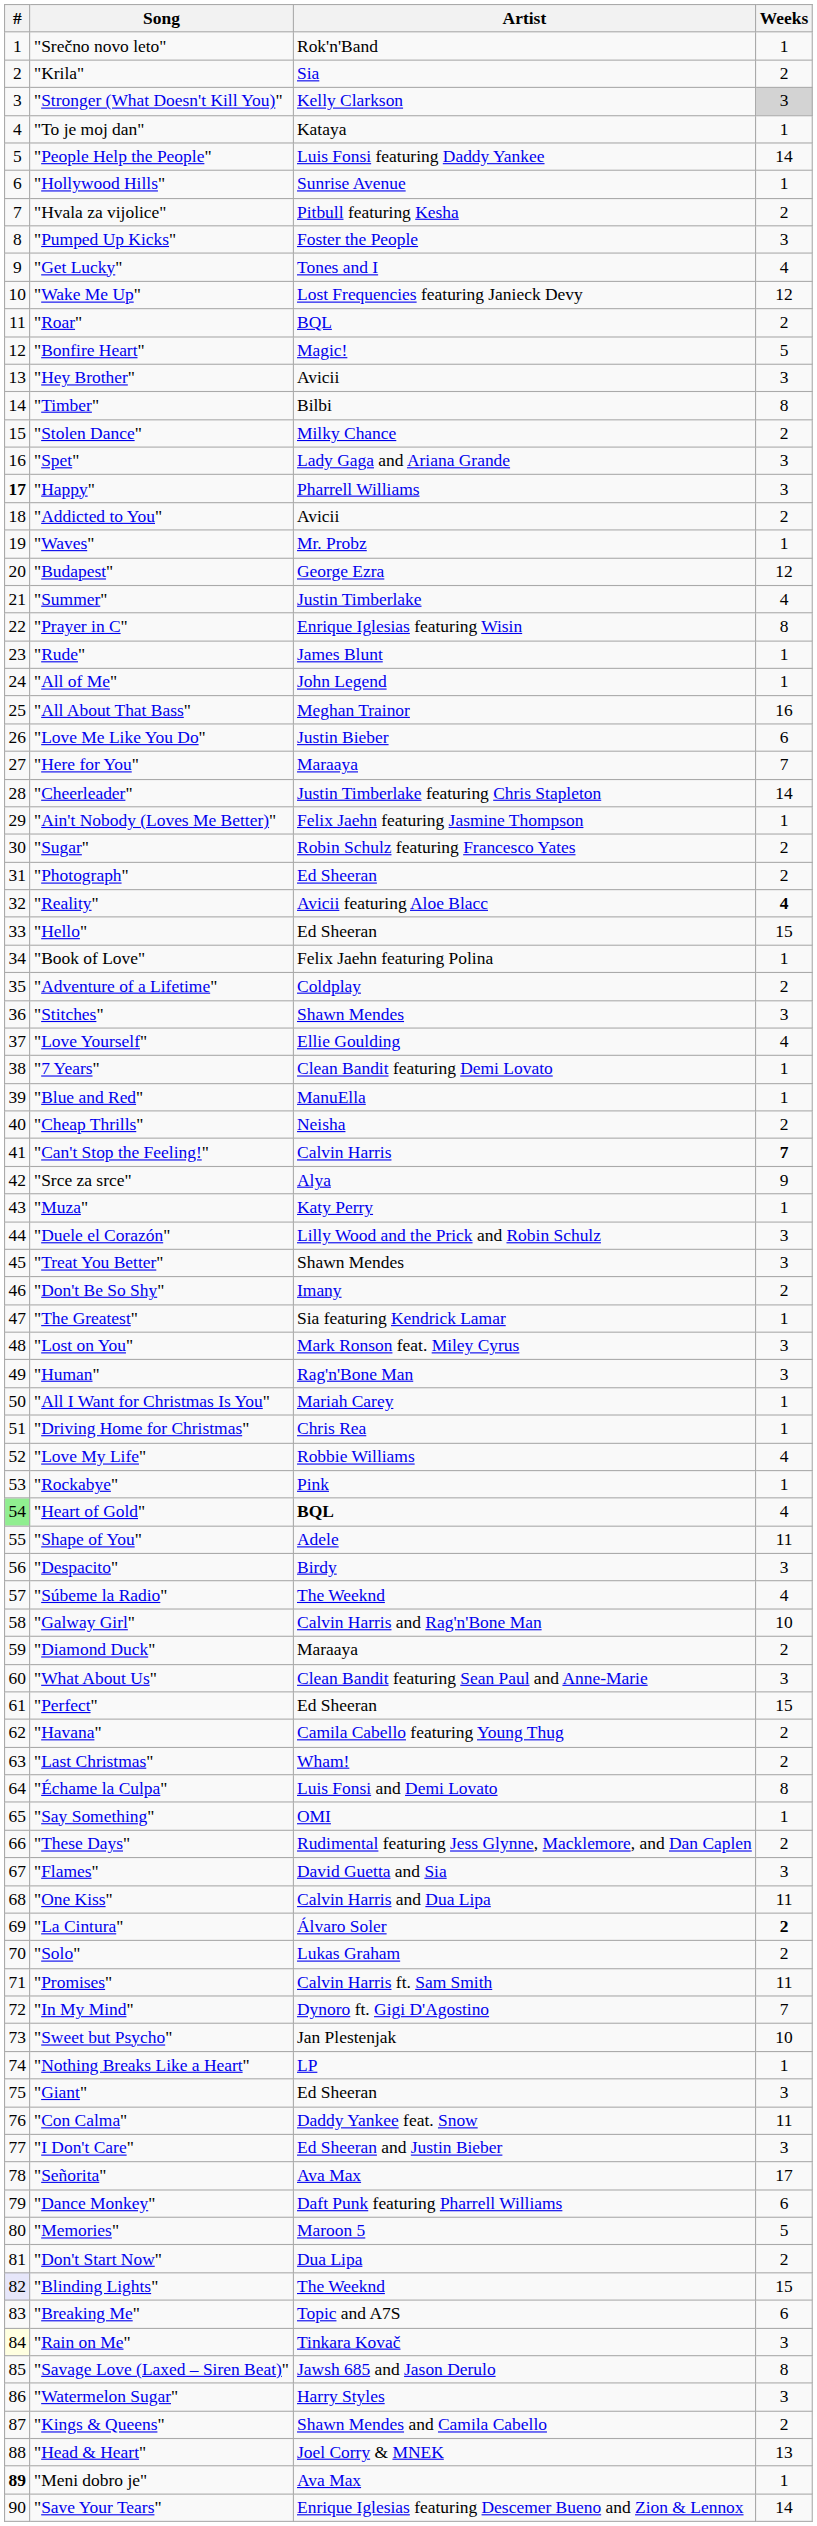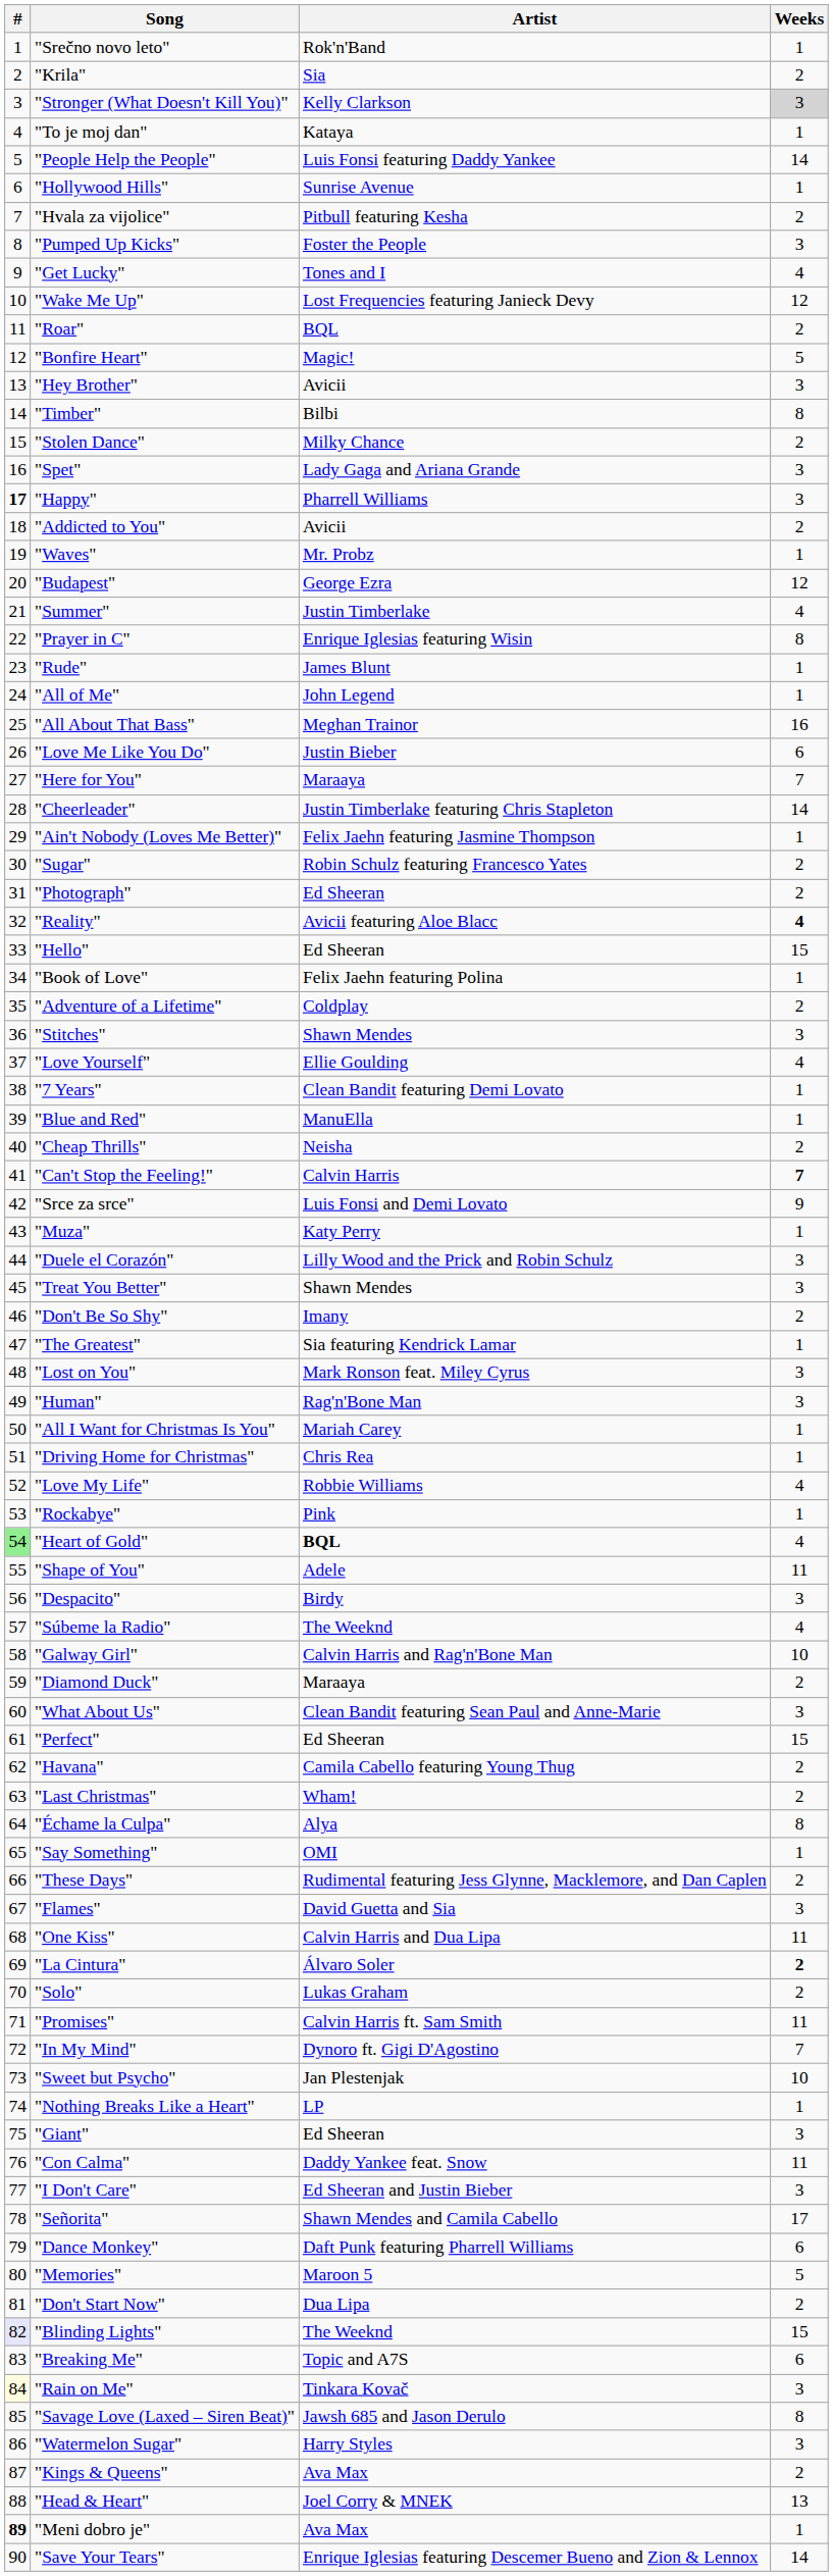"Srce za srce" | Artist: Alya -> Luis Fonsi and Demi Lovato
"Échame la Culpa" | Artist: Luis Fonsi and Demi Lovato -> Alya
"Señorita" | Artist: Ava Max -> Shawn Mendes and Camila Cabello
"Kings & Queens" | Artist: Shawn Mendes and Camila Cabello -> Ava Max
